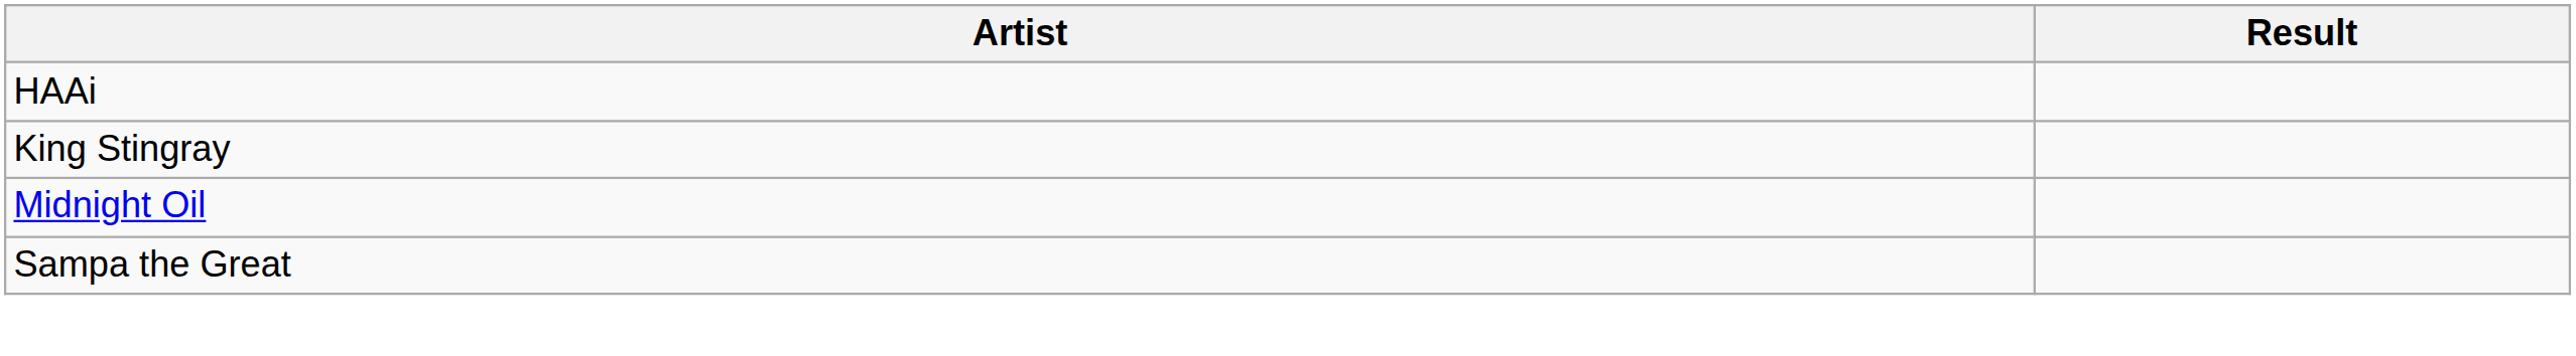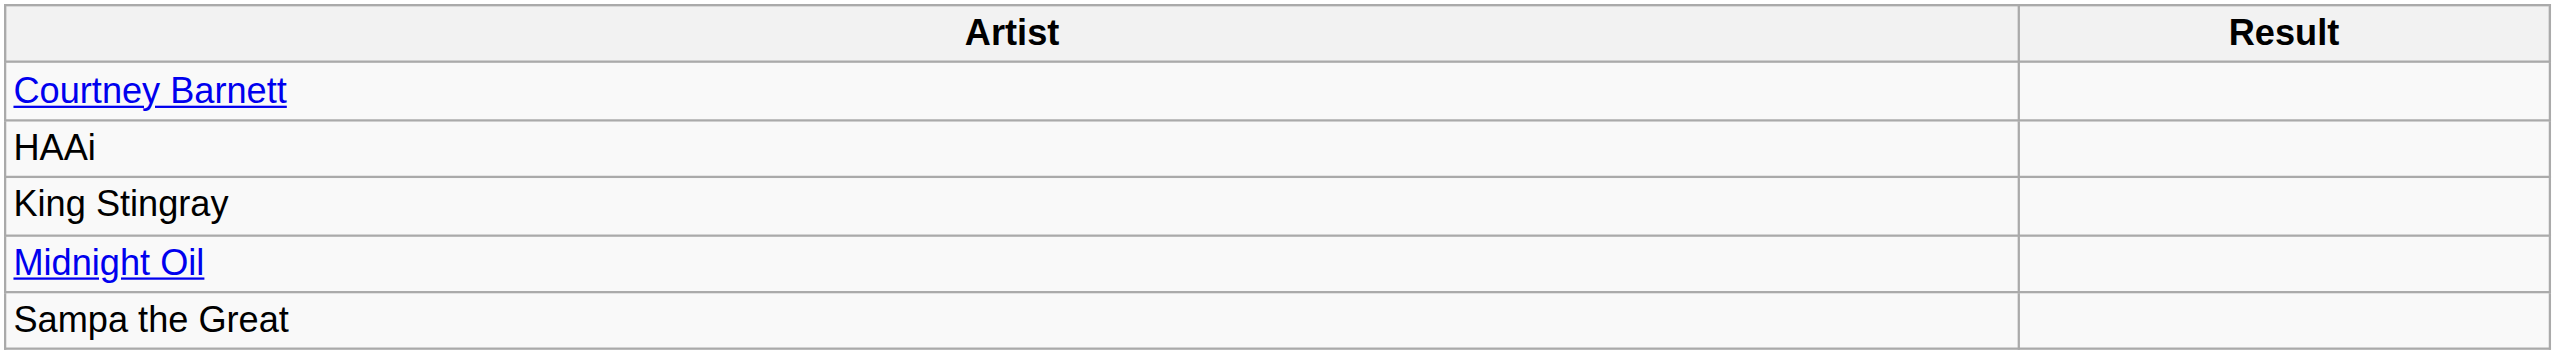+ row: Courtney Barnett
